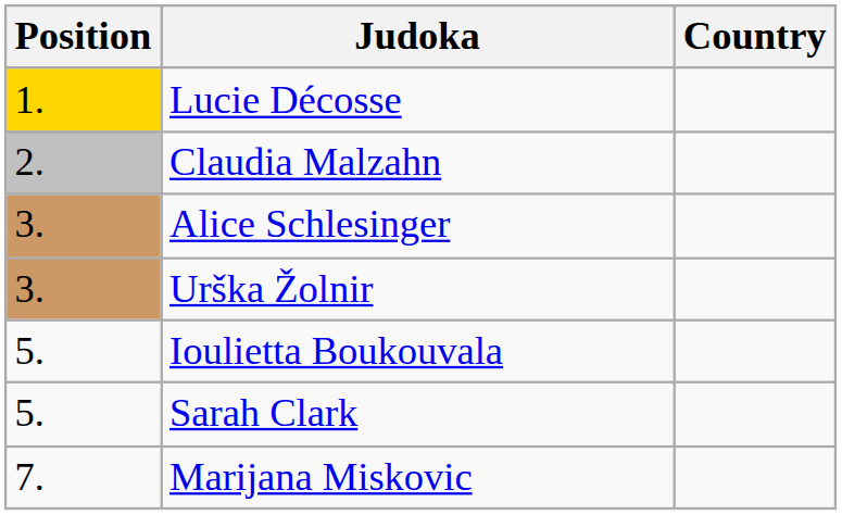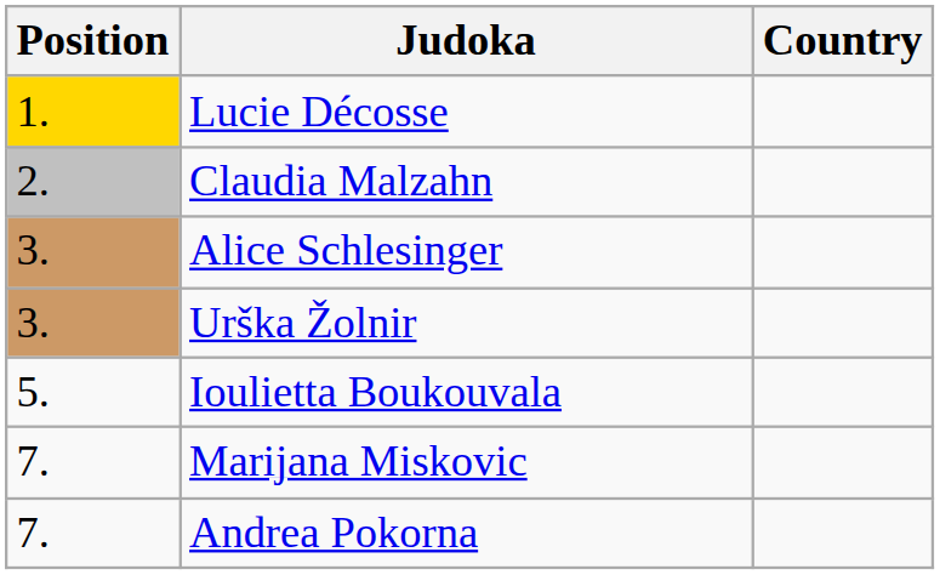- row: 5. | Sarah Clark
+ row: 7. | Andrea Pokorna
